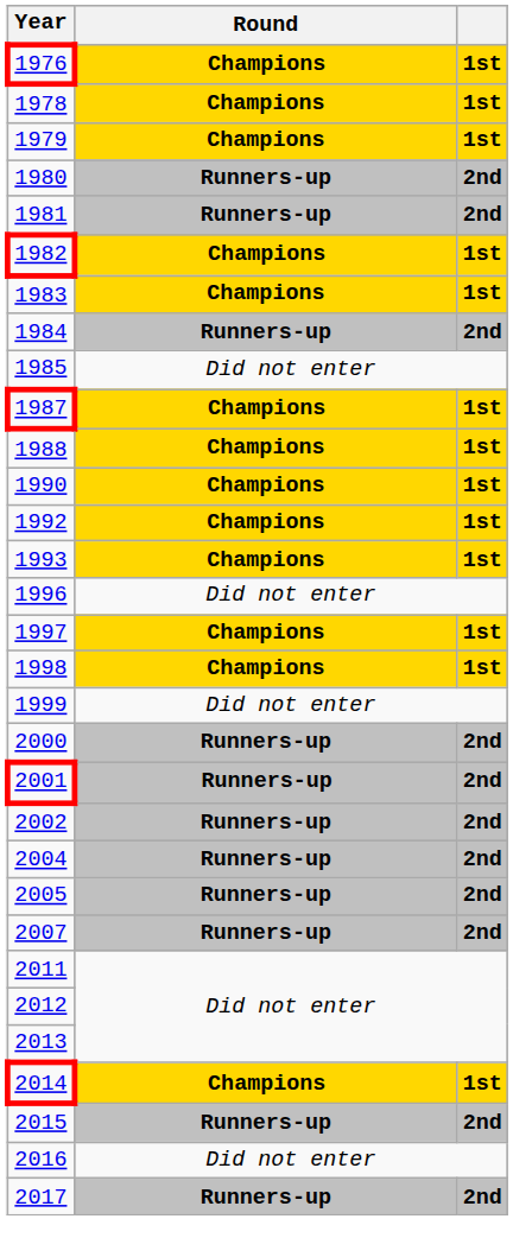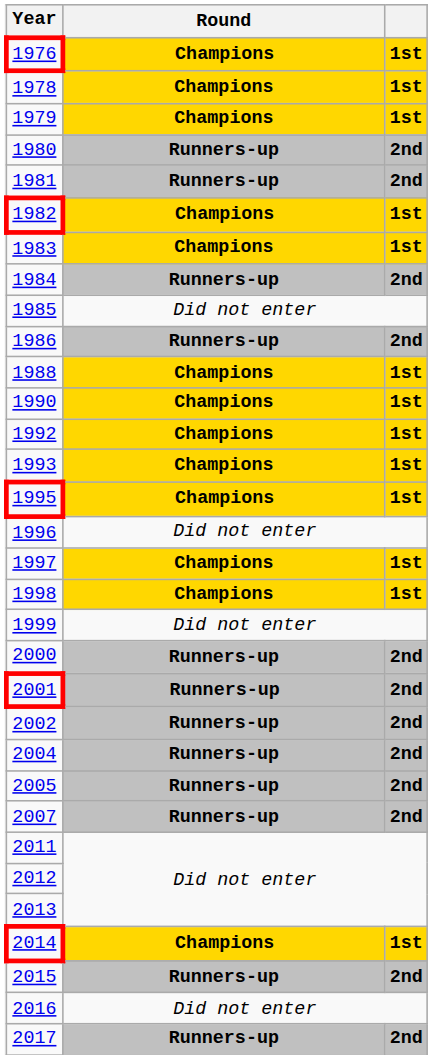+ row: 1986 | Runners-up | 2nd
- row: 1987 | Champions | 1st
+ row: 1995 | Champions | 1st
